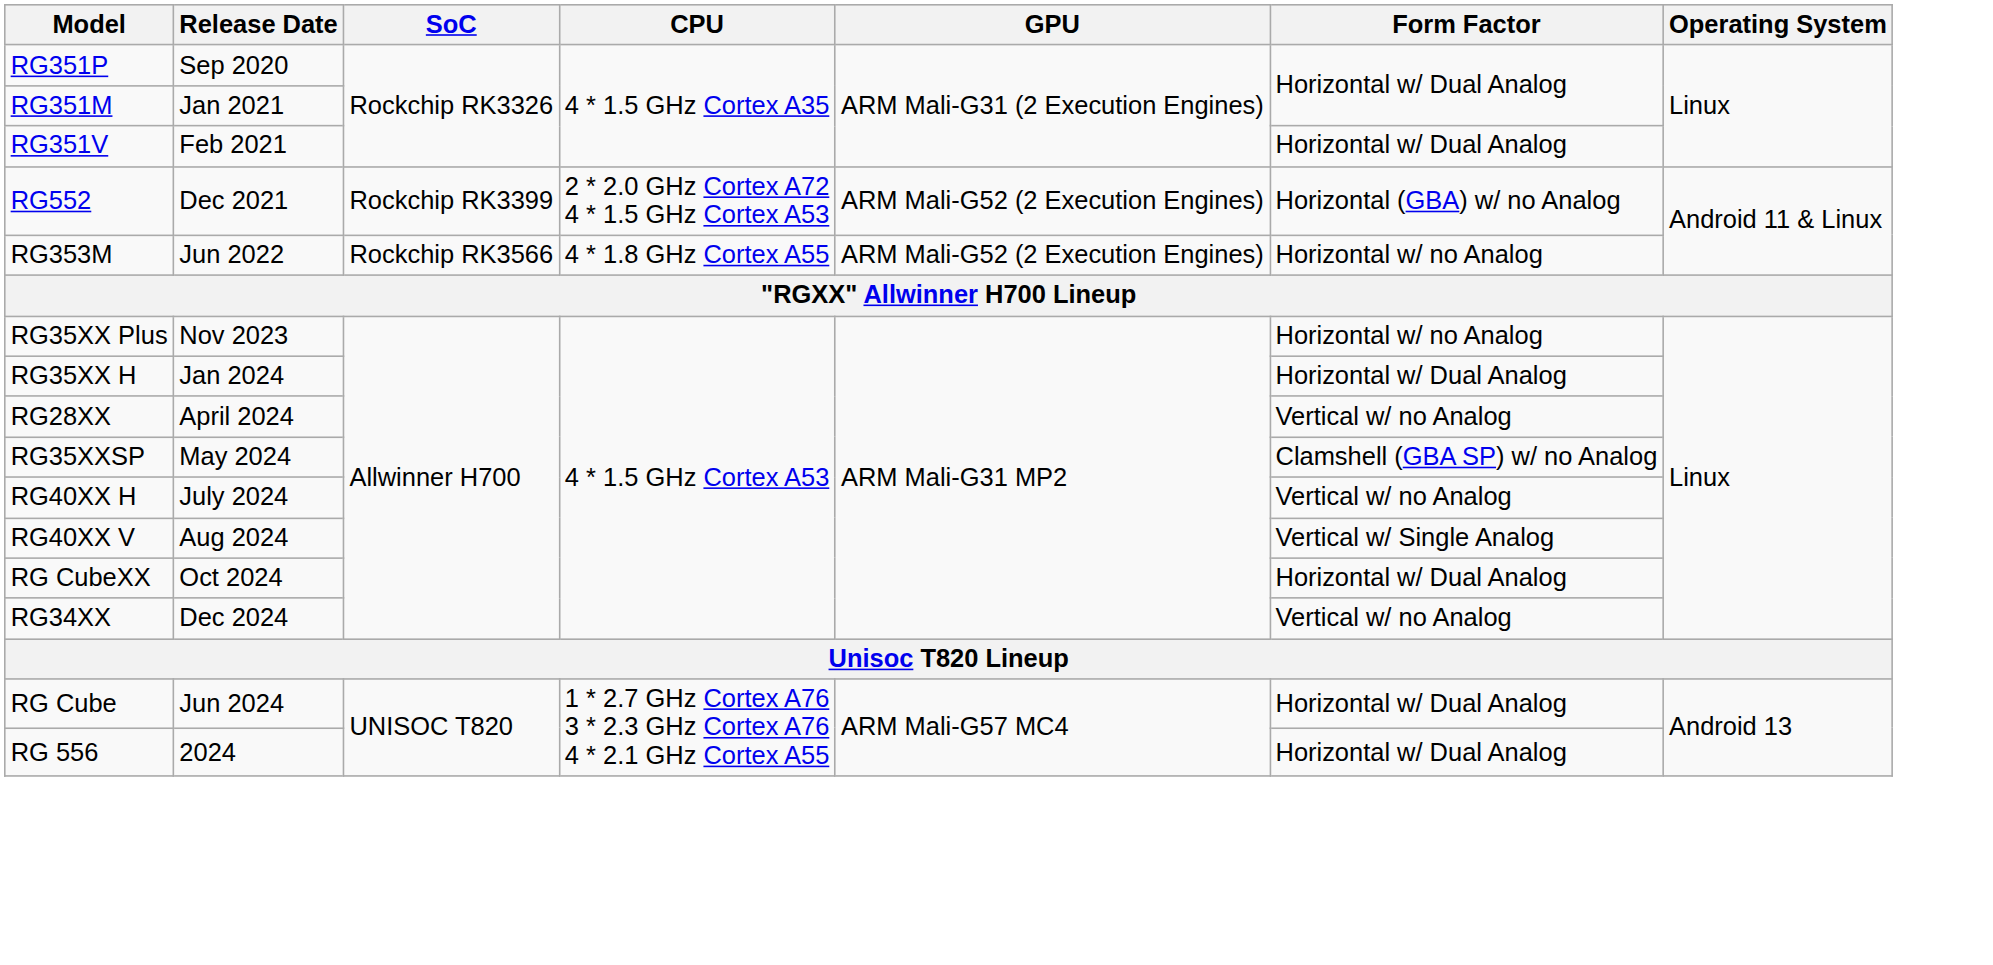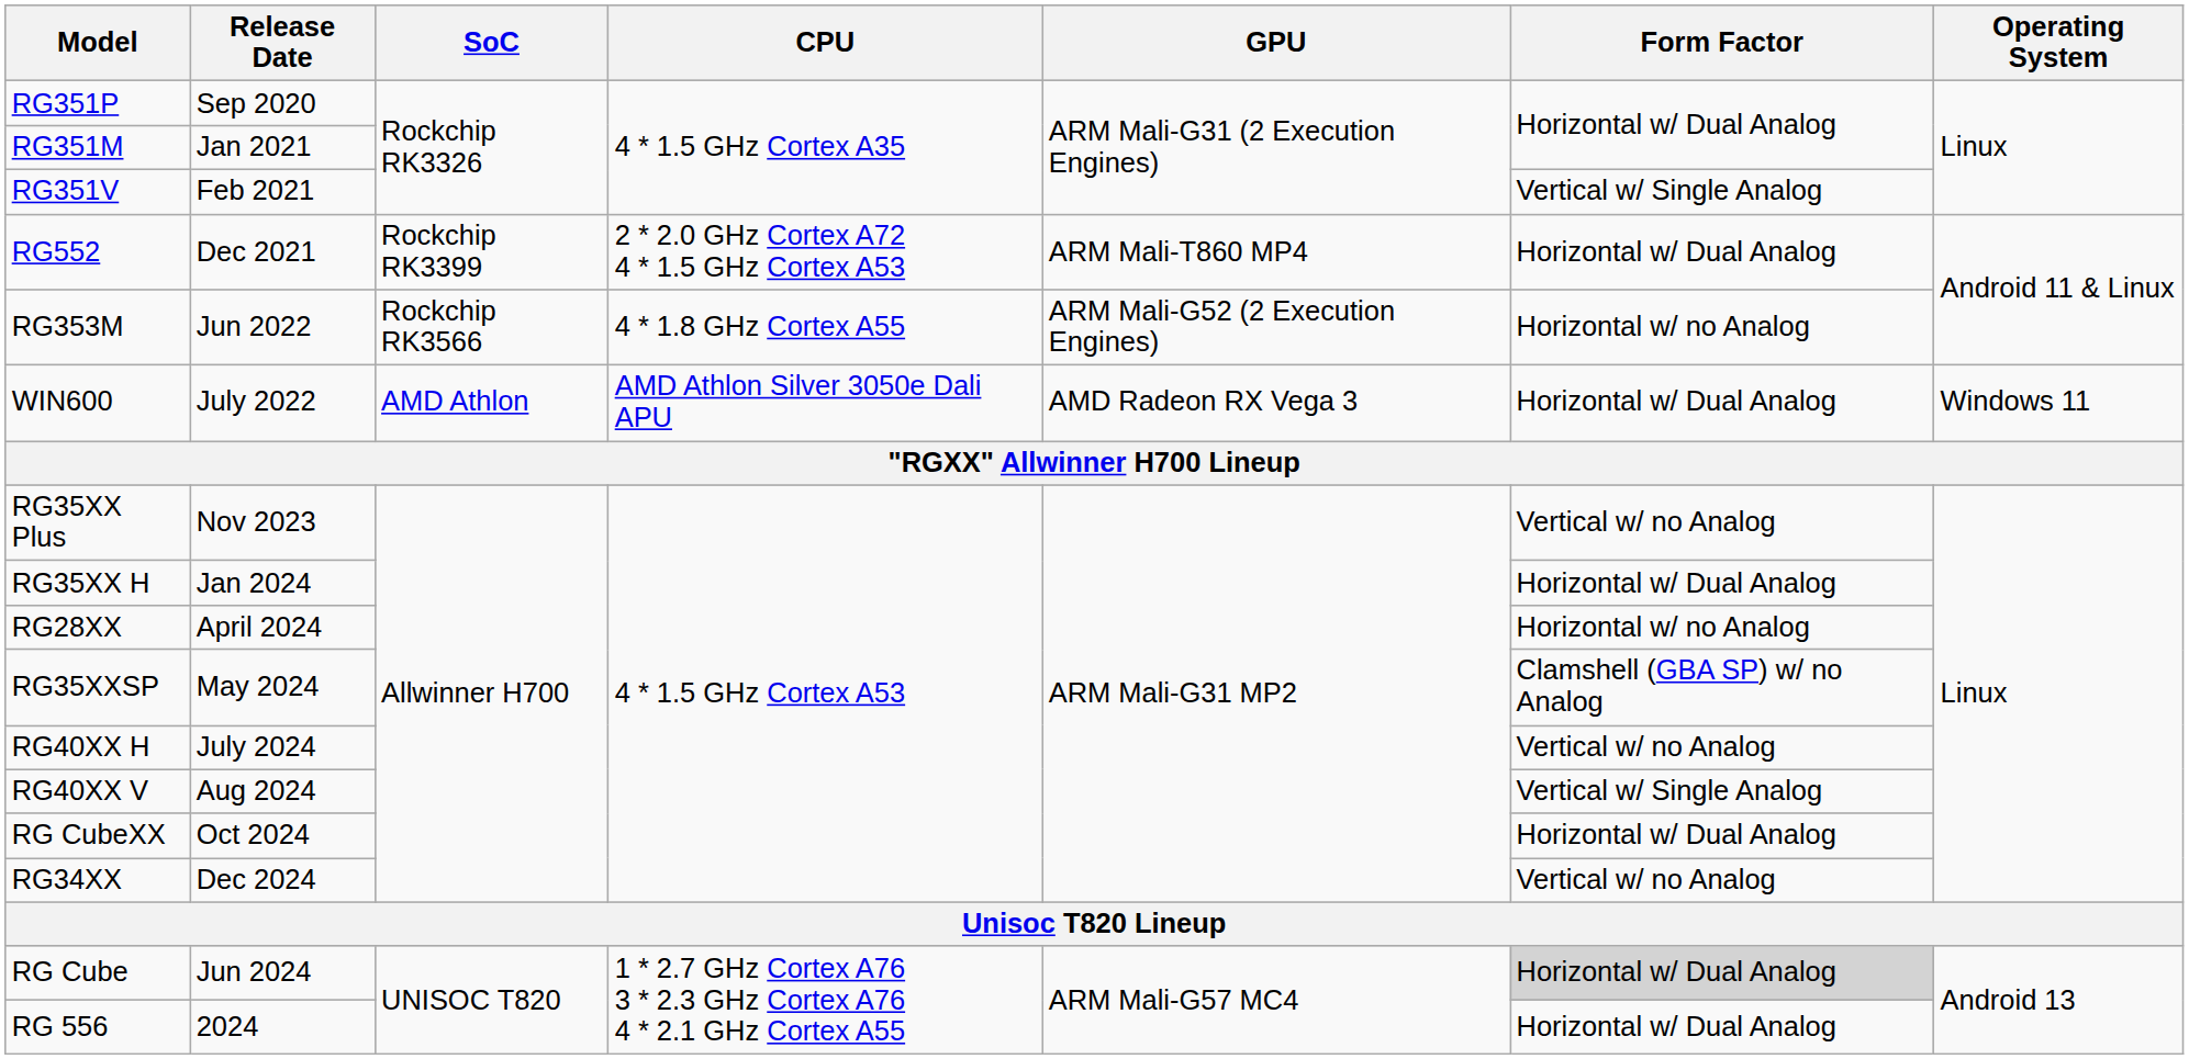RG351V | Form Factor: Horizontal w/ Dual Analog -> Vertical w/ Single Analog
RG552 | GPU: ARM Mali-G52 (2 Execution Engines) -> ARM Mali-T860 MP4
RG552 | Form Factor: Horizontal (GBA) w/ no Analog -> Horizontal w/ Dual Analog
+ row: WIN600 | July 2022 | AMD Athlon | AMD Athlon Silver 3050e Dali APU | AMD Radeon RX Vega 3 | Horizontal w/ Dual Analog | Windows 11
RG35XX Plus | Form Factor: Horizontal w/ no Analog -> Vertical w/ no Analog
RG28XX | Form Factor: Vertical w/ no Analog -> Horizontal w/ no Analog
RG Cube | Form Factor: no background -> lightgrey background
